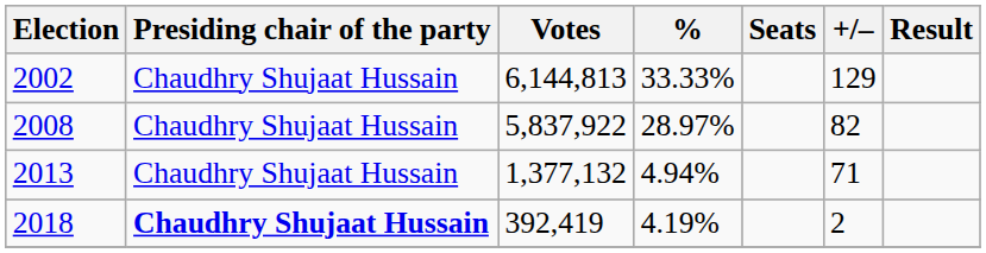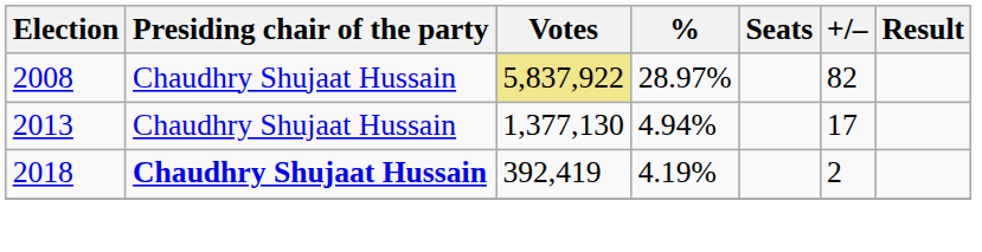- row: 2002 | Chaudhry Shujaat Hussain | 6,144,813 | 33.33% | 129
2008 | Votes: no background -> khaki background
2013 | Votes: 1,377,132 -> 1,377,130
2013 | +/–: 71 -> 17
